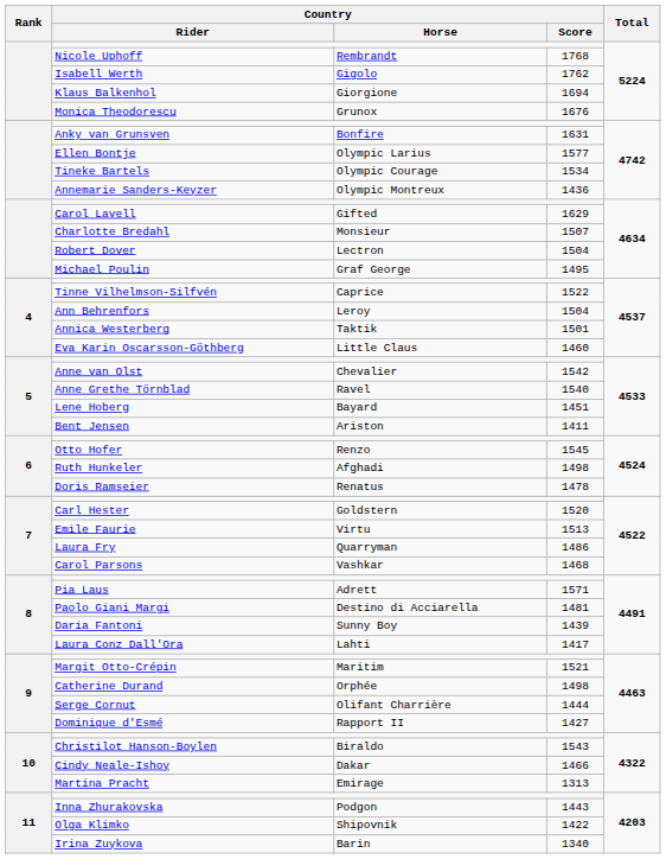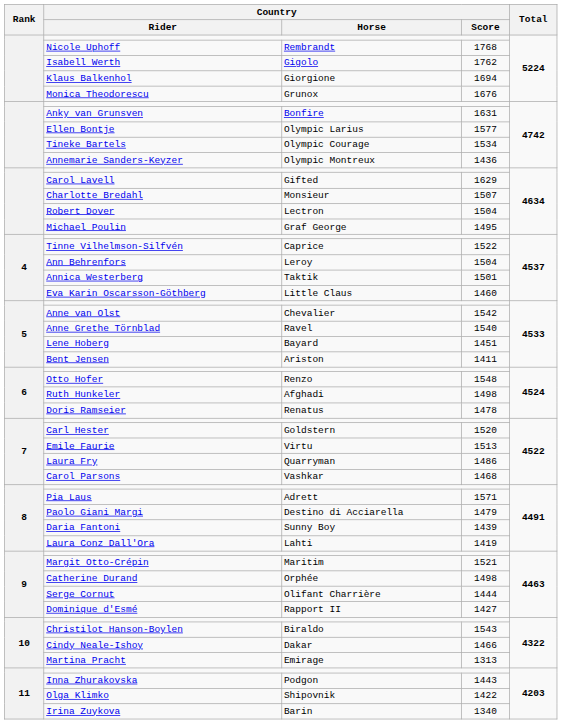Otto Hofer | Country / Score: 1545 -> 1548
Paolo Giani Margi | Country / Score: 1481 -> 1479
Laura Conz Dall'Ora | Country / Score: 1417 -> 1419
